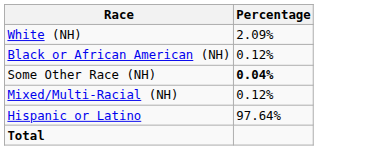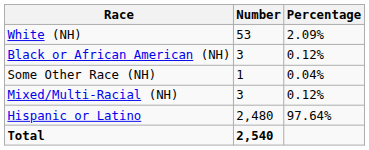+ column: Number | 53 | 3 | 1 | 3 | 2,480 | 2,540
Some Other Race (NH) | Percentage: bold -> normal
